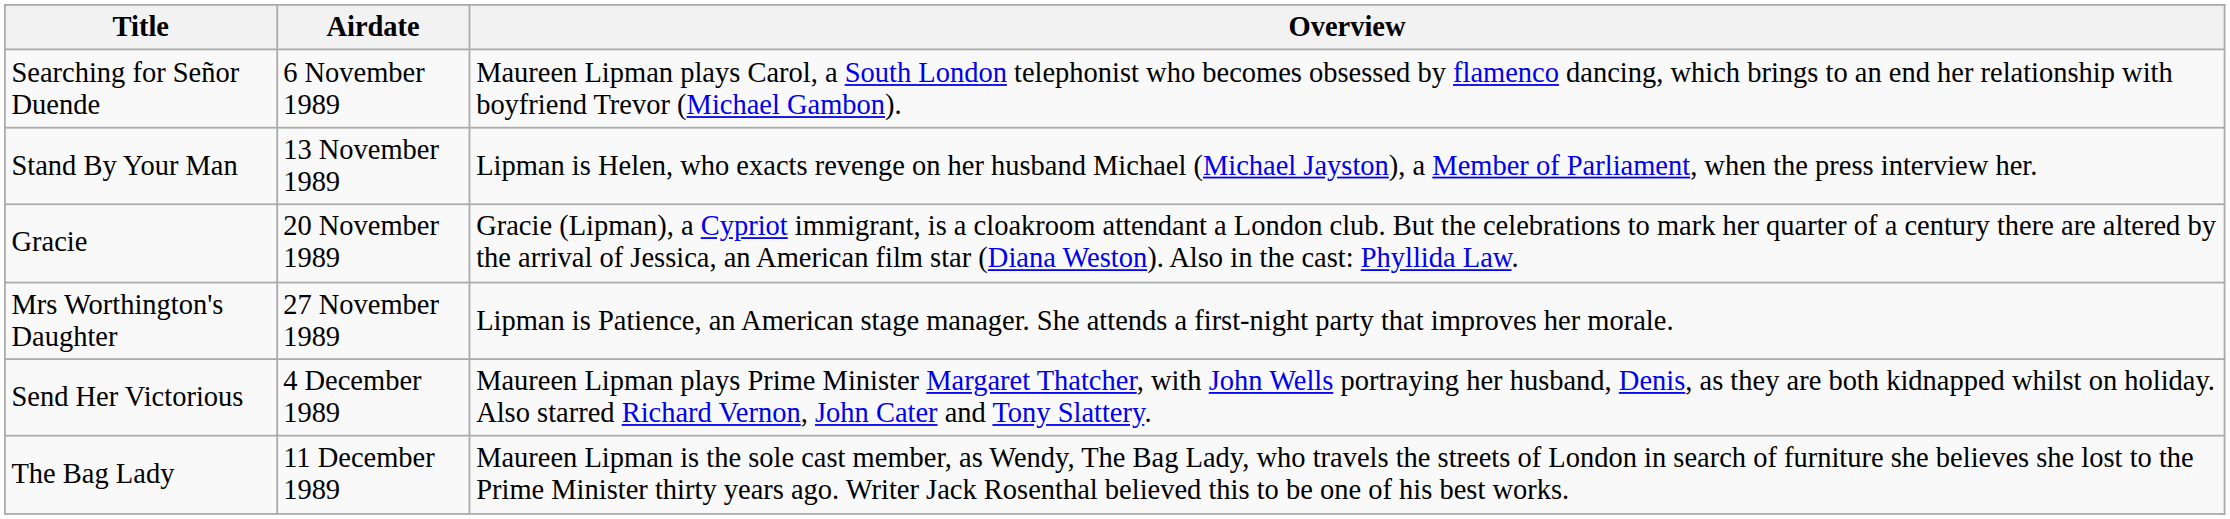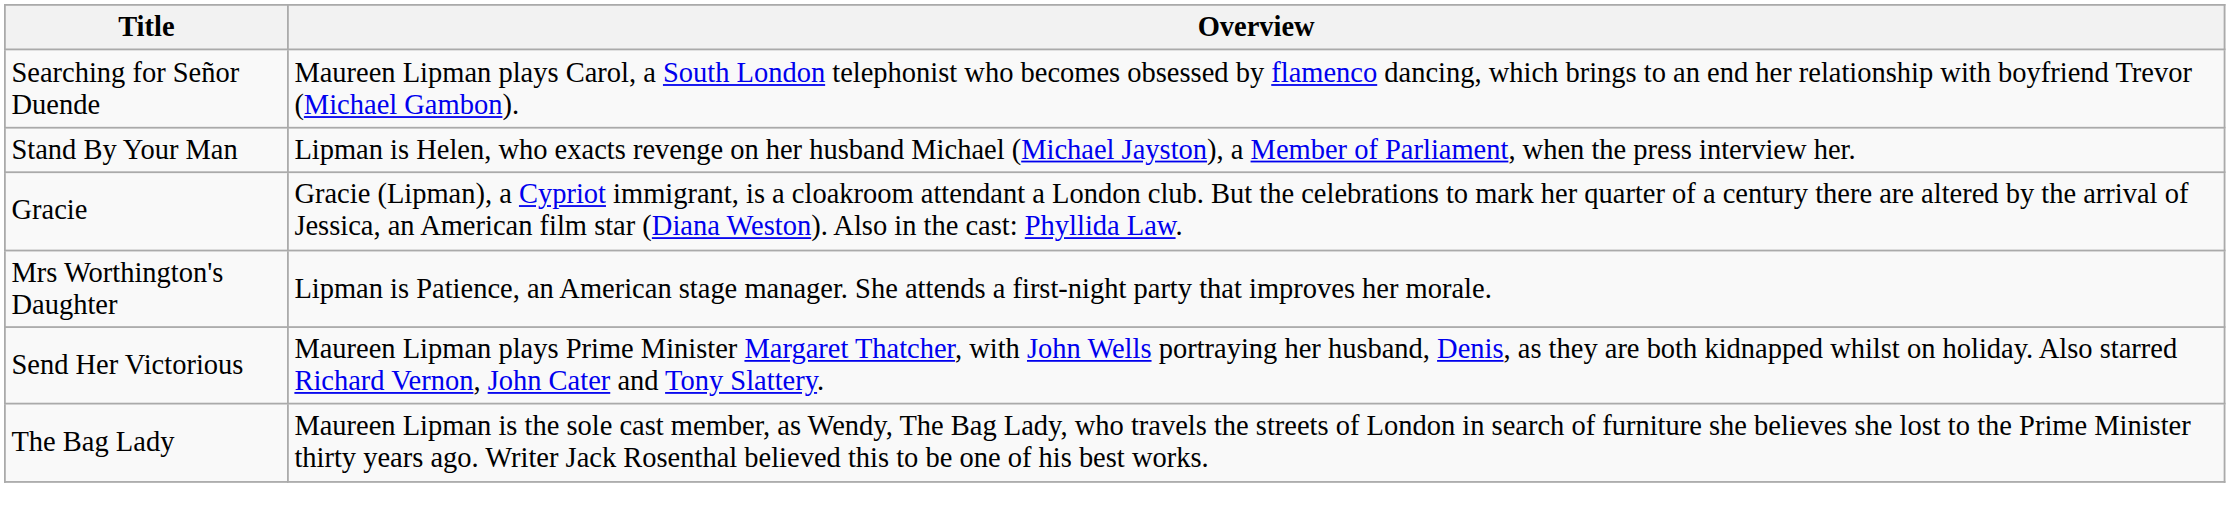- column: Airdate | 6 November 1989 | 13 November 1989 | 20 November 1989 | 27 November 1989 | 4 December 1989 | 11 December 1989
